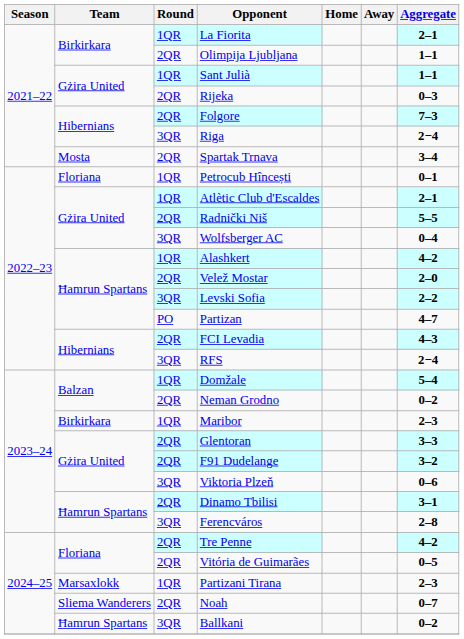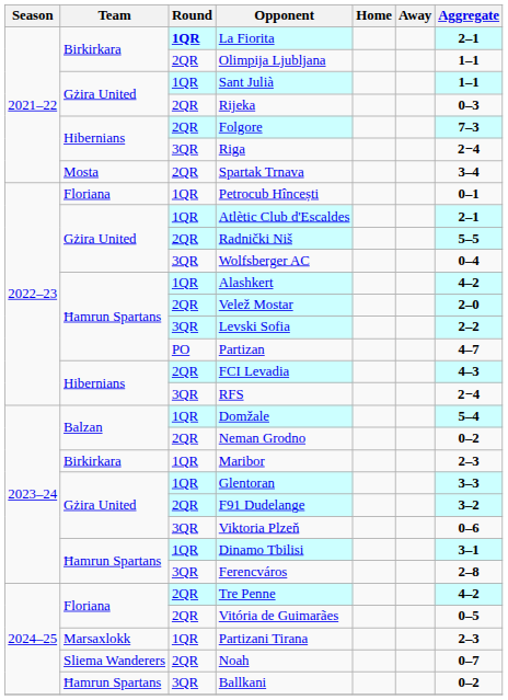La Fiorita | Round: normal -> bold
Glentoran | Round: 2QR -> 1QR
Dinamo Tbilisi | Round: 2QR -> 1QR
